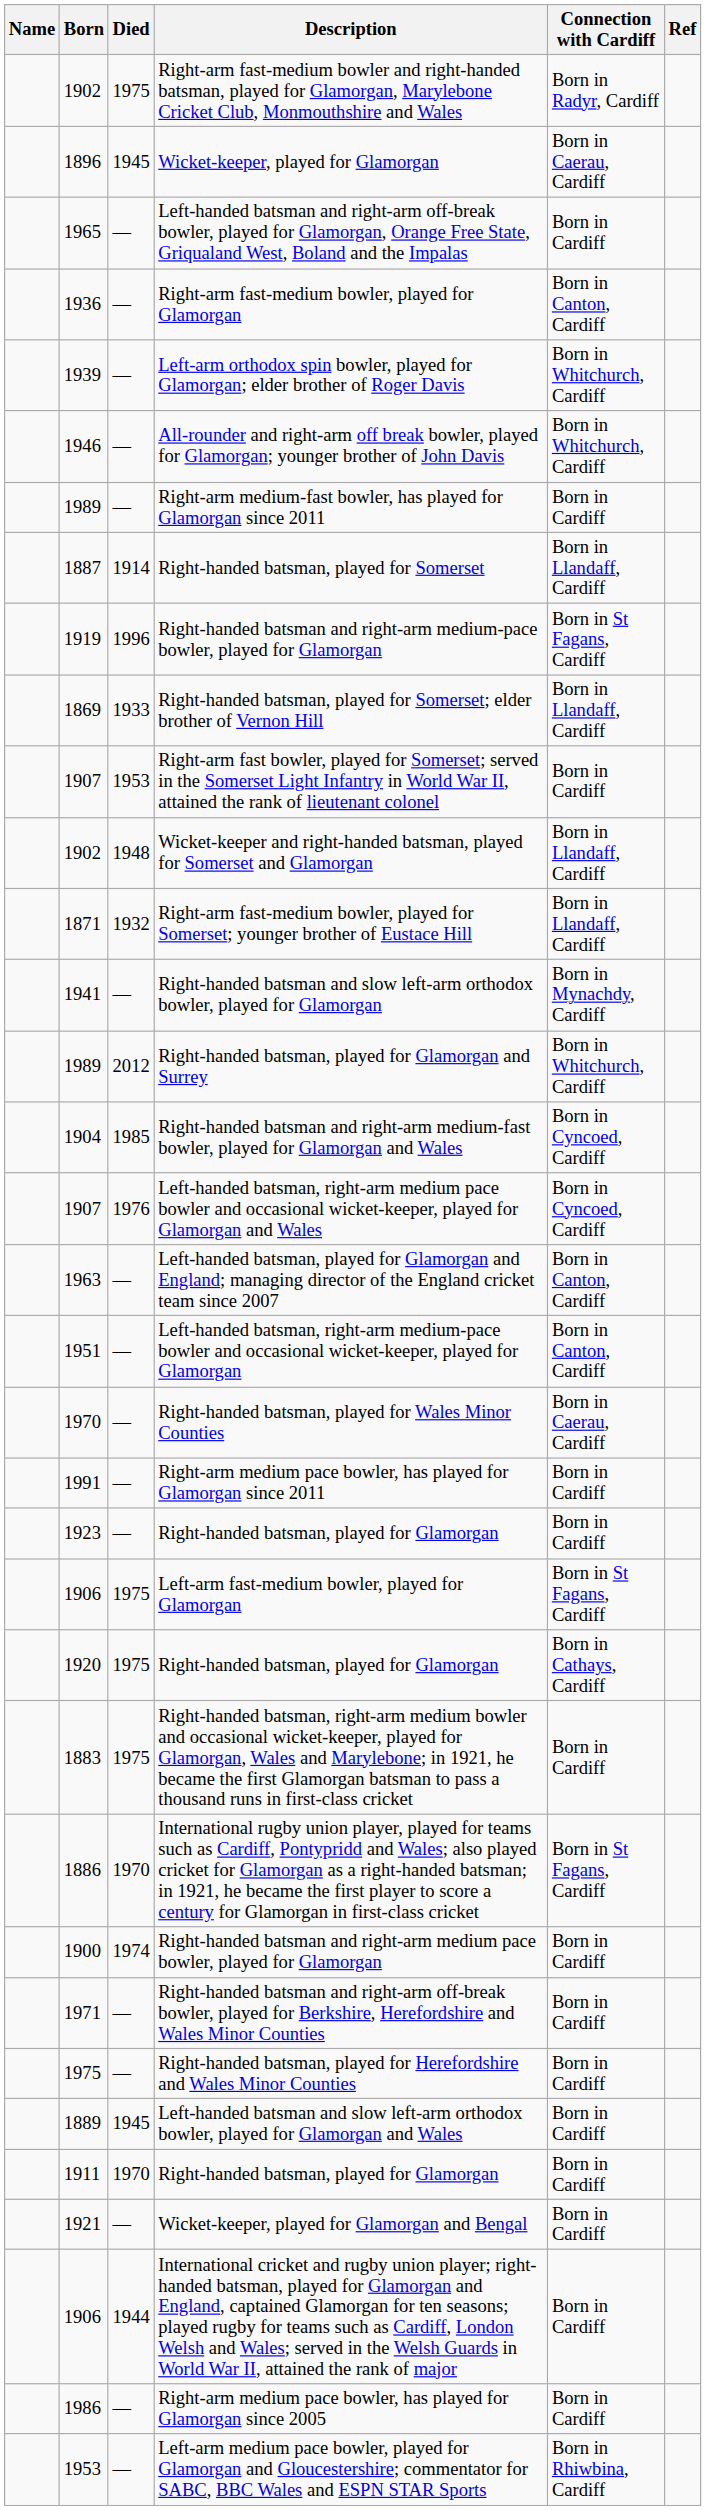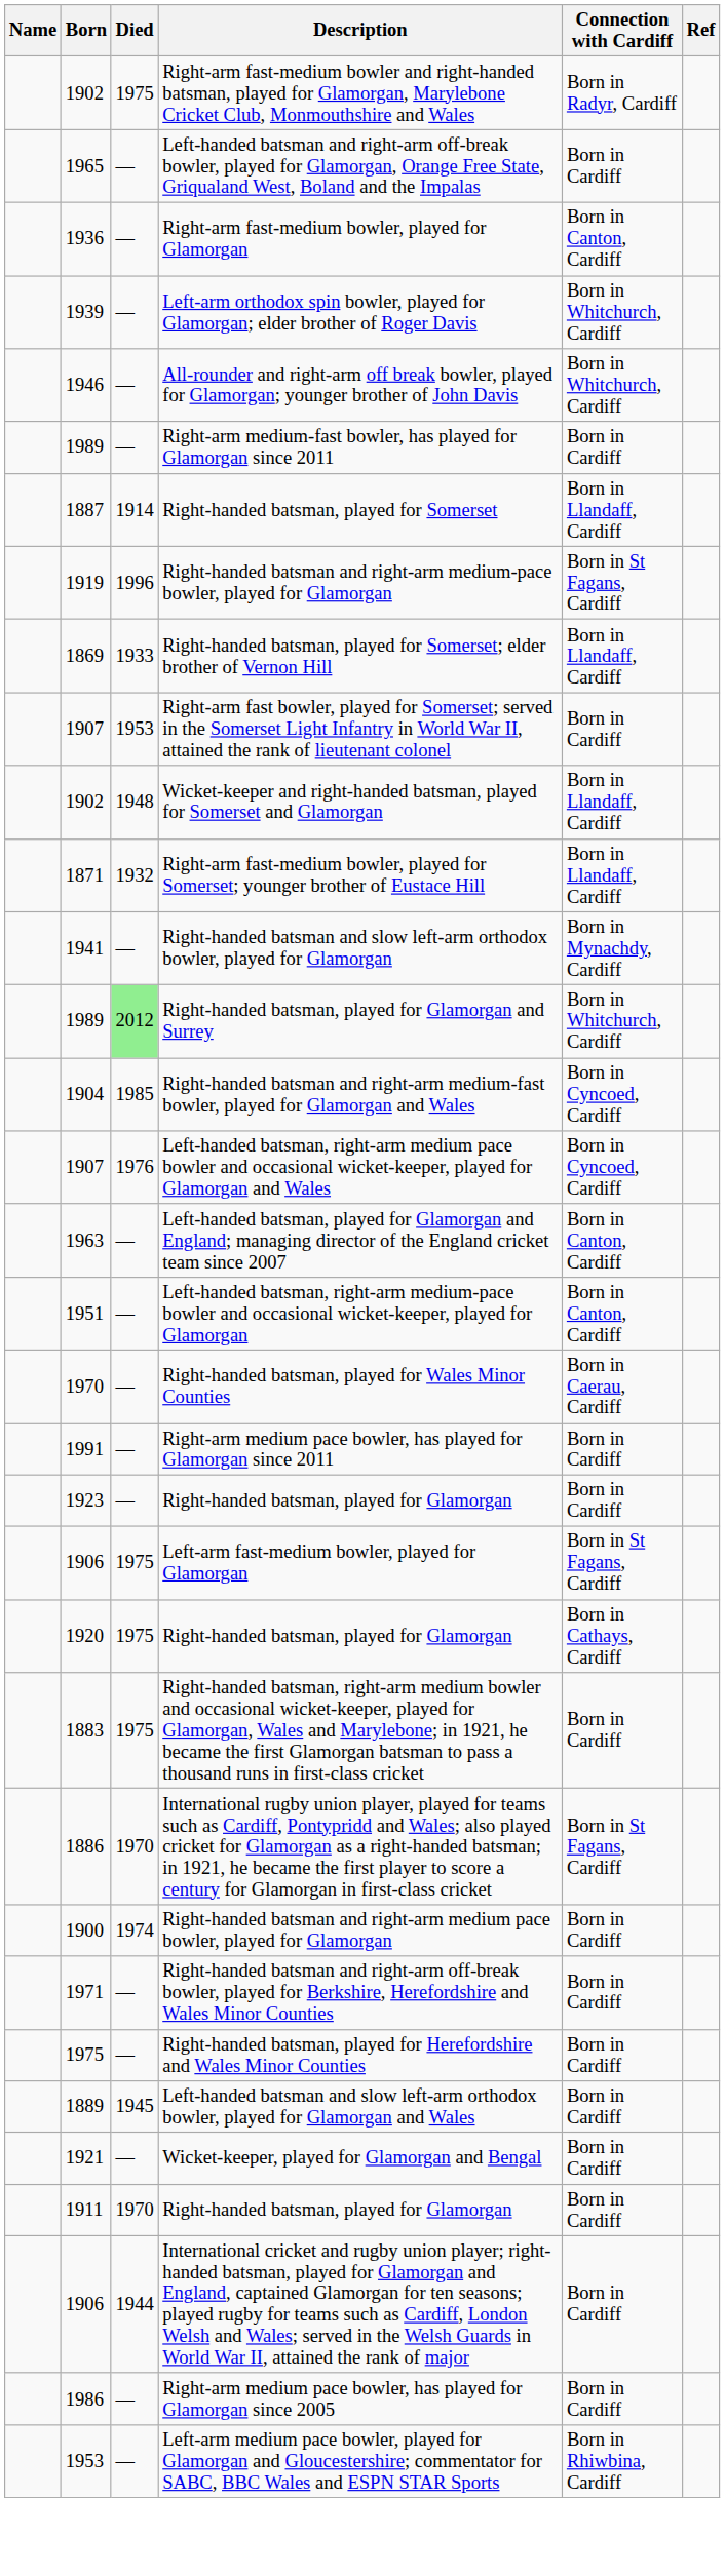- row: 1896 | 1945 | Wicket-keeper, played for Glamorgan | Born in Caerau, Cardiff
Right-handed batsman, played for Glamorgan and Surrey | Died: no background -> lightgreen background
rows swapped: Wicket-keeper, played for Glamorgan and Bengal <-> 1911 / Right-handed batsman, played for Glamorgan
